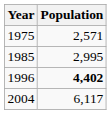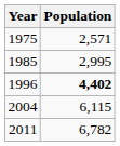2004 | Population: 6,117 -> 6,115
+ row: 2011 | 6,782
